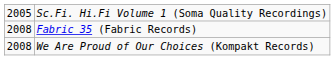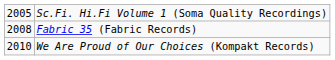We Are Proud of Our Choices (Kompakt Records) | column 1: 2008 -> 2010
